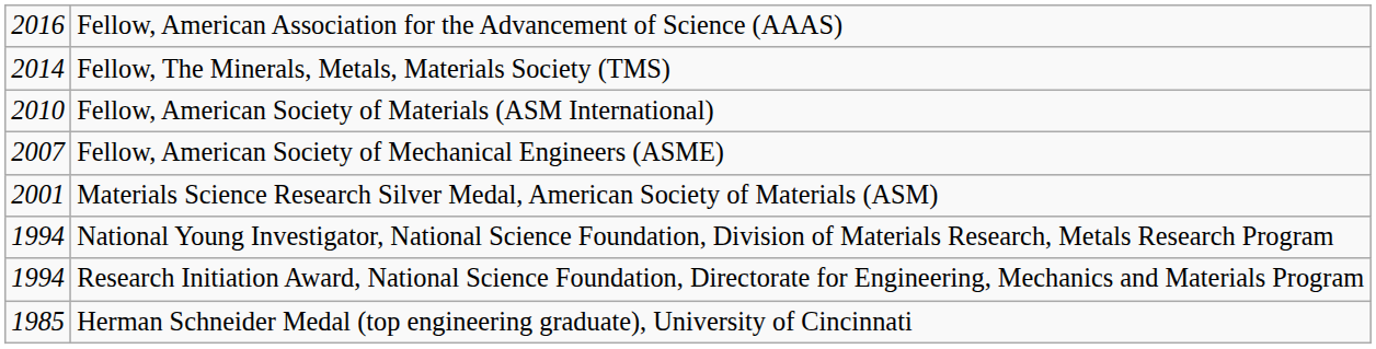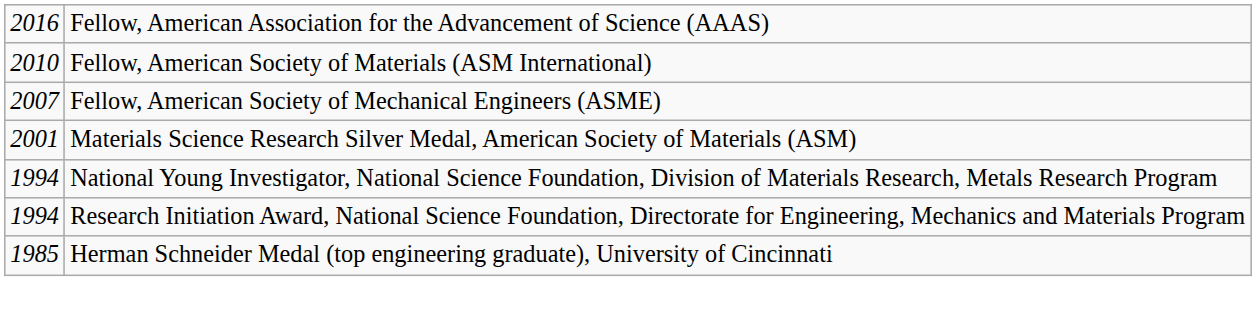- row: 2014 | Fellow, The Minerals, Metals, Materials Society (TMS)
